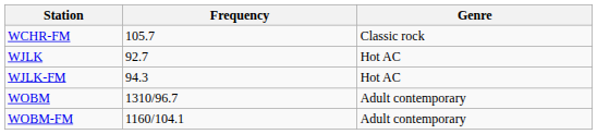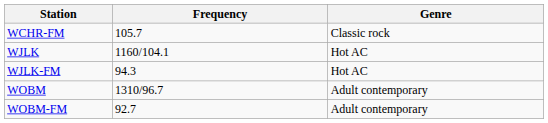WJLK | Frequency: 92.7 -> 1160/104.1
WOBM-FM | Frequency: 1160/104.1 -> 92.7
